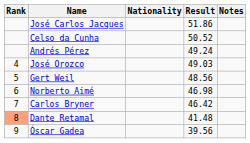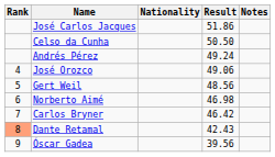Celso da Cunha | Result: 50.52 -> 50.50
José Orozco | Result: 49.03 -> 49.06
Dante Retamal | Result: 41.48 -> 42.43
